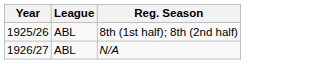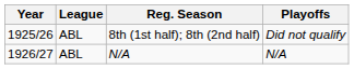+ column: Playoffs | Did not qualify | N/A
